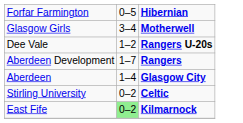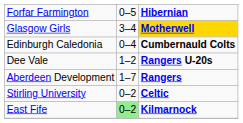Glasgow Girls | column 3: no background -> gold background
+ row: Edinburgh Caledonia | 0–4 | Cumbernauld Colts
- row: Aberdeen | 1–4 | Glasgow City
